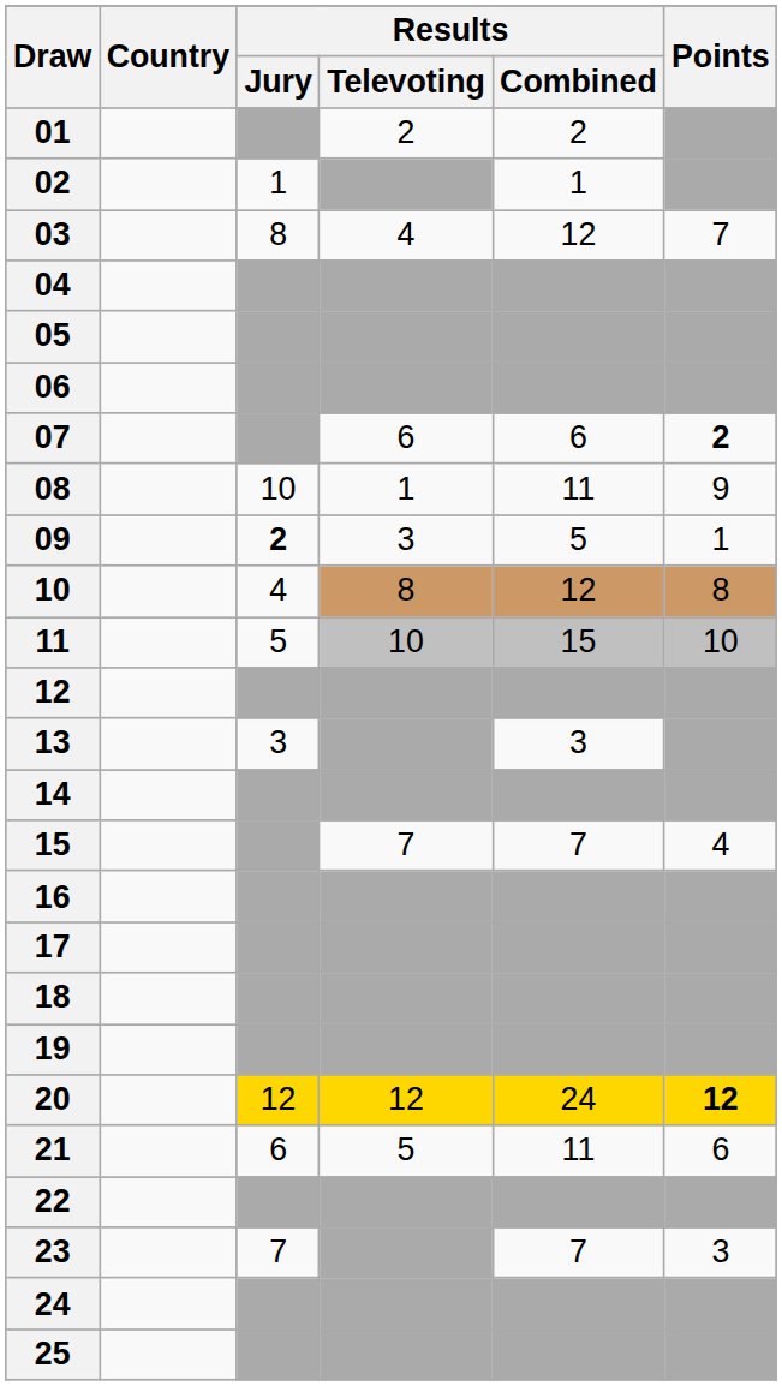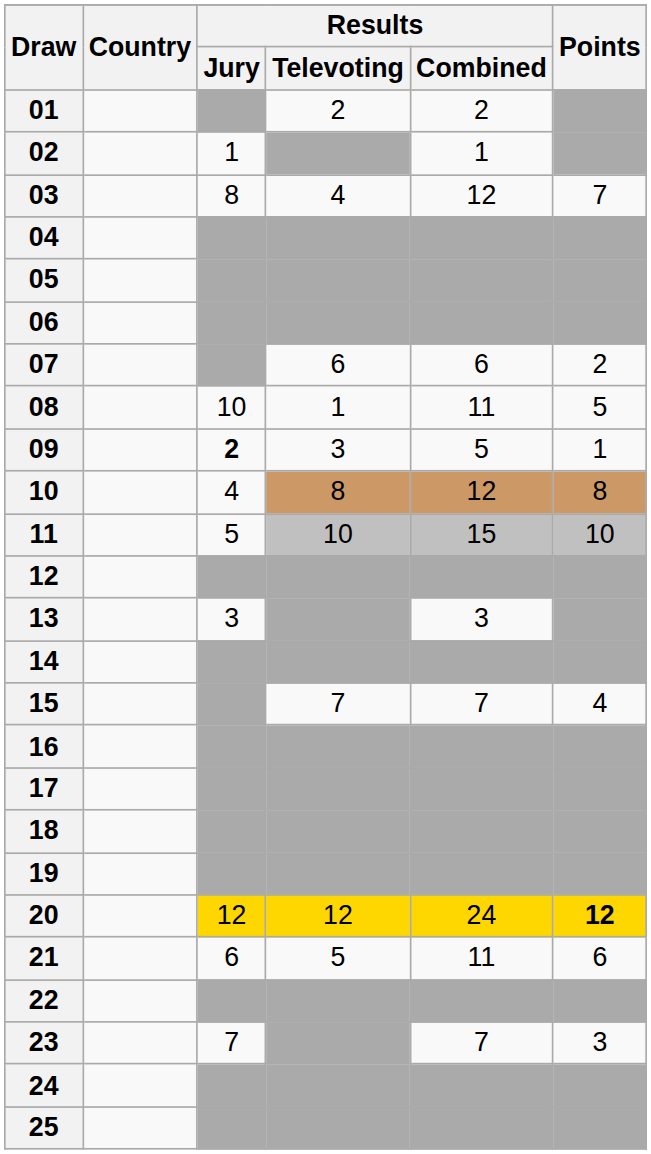07 | Points: bold -> normal
08 | Points: 9 -> 5
